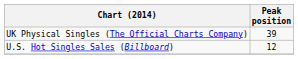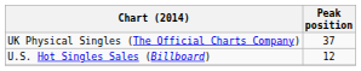UK Physical Singles (The Official Charts Company) | Peak position: 39 -> 37
